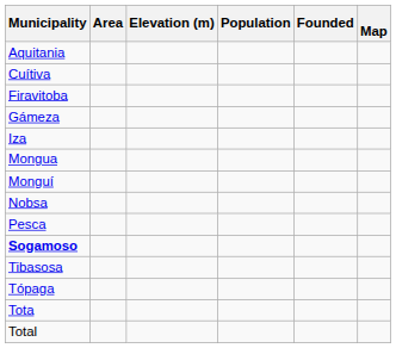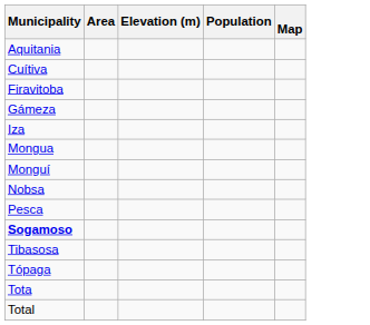- column: Founded
